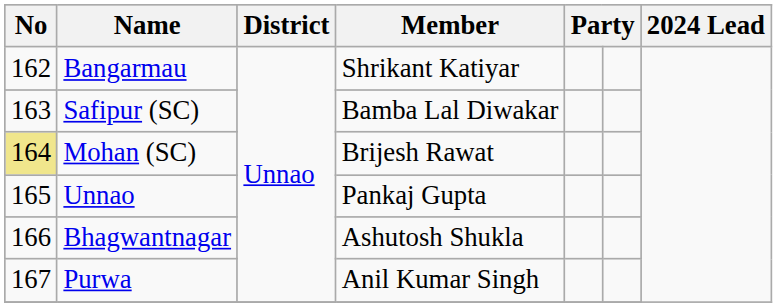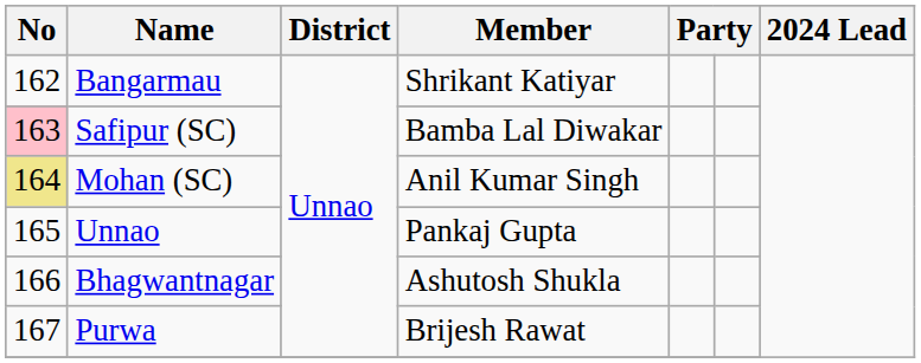Safipur (SC) | No: no background -> pink background
Mohan (SC) | Member: Brijesh Rawat -> Anil Kumar Singh
Purwa | Member: Anil Kumar Singh -> Brijesh Rawat
